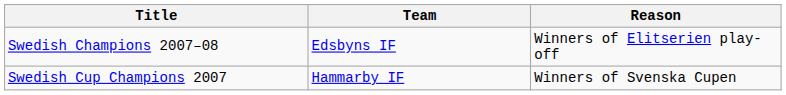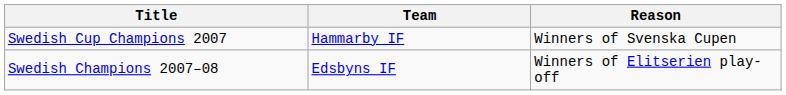rows swapped: Swedish Champions 2007–08 <-> Swedish Cup Champions 2007
